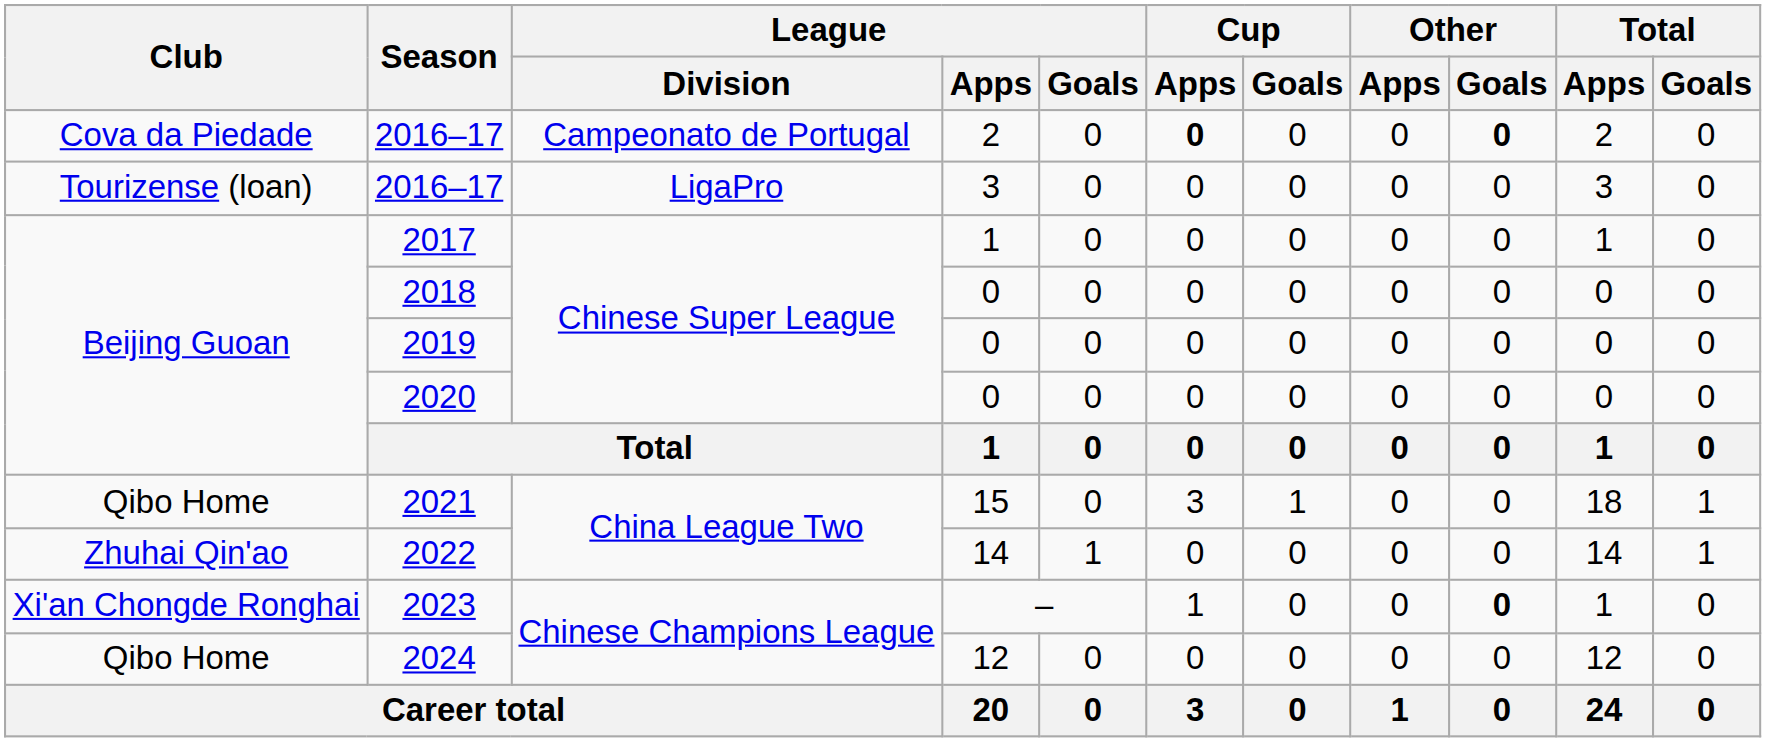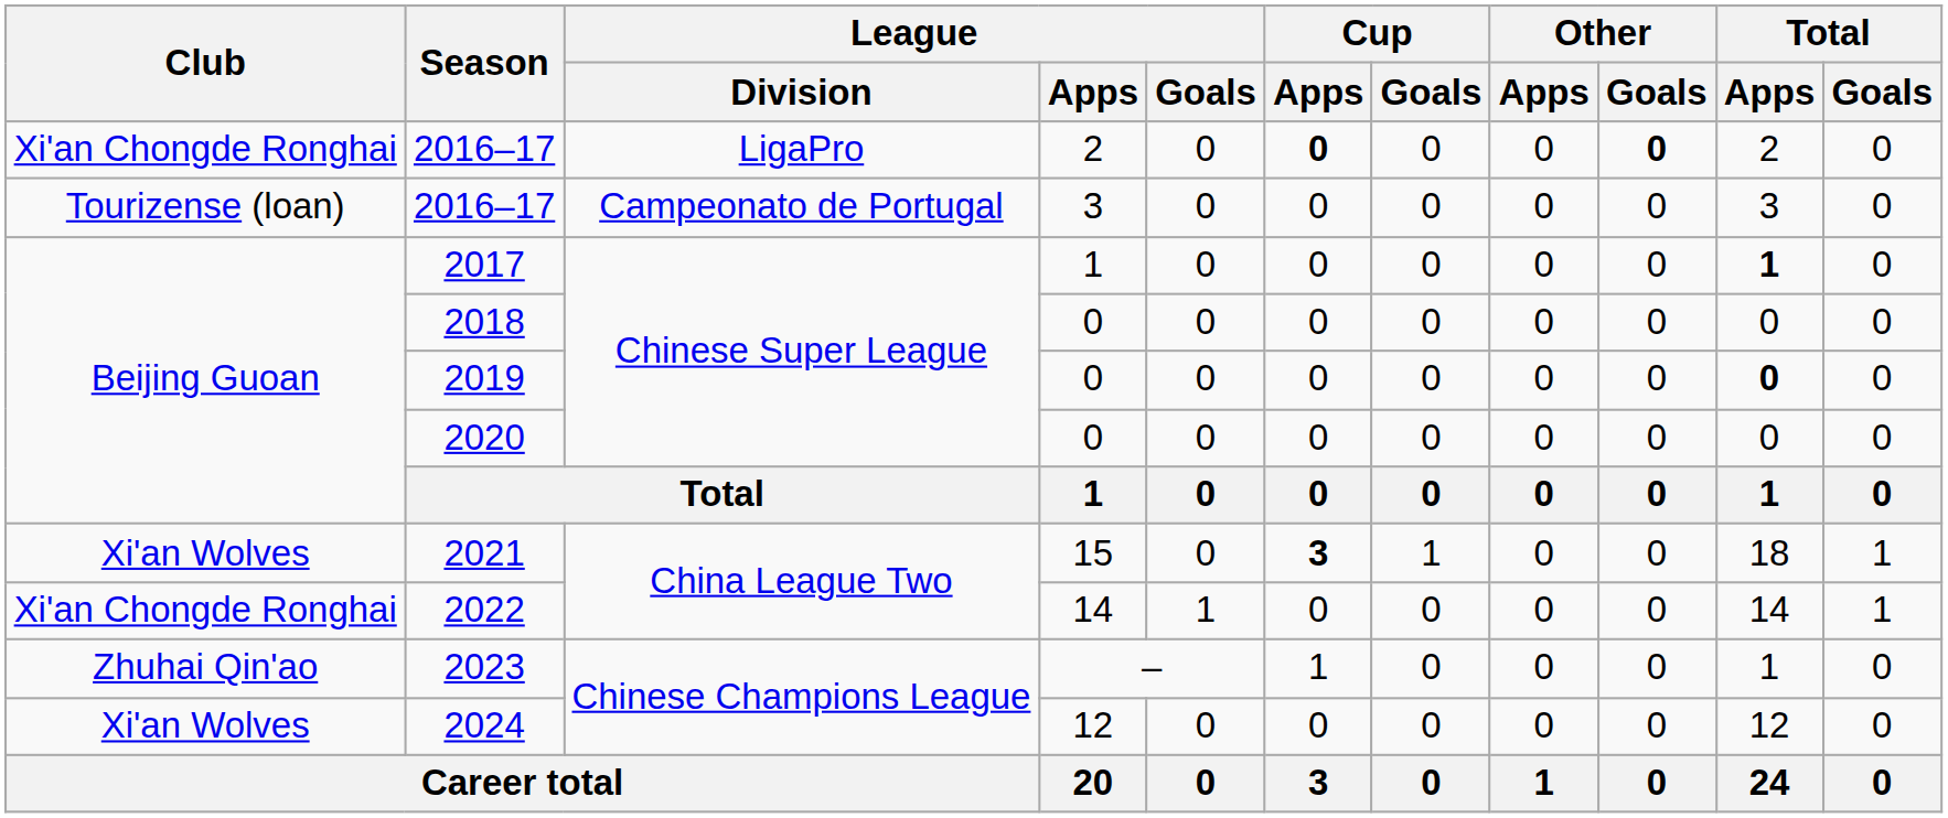2016–17 / 2 | Club: Cova da Piedade -> Xi'an Chongde Ronghai
2016–17 / 2 | League / Division: Campeonato de Portugal -> LigaPro
2016–17 / 3 | League / Division: LigaPro -> Campeonato de Portugal
2017 | Total / Apps: normal -> bold
2019 | Total / Apps: normal -> bold
2021 | Club: Qibo Home -> Xi'an Wolves
2021 | Cup / Apps: normal -> bold
2022 | Club: Zhuhai Qin'ao -> Xi'an Chongde Ronghai
2023 | Club: Xi'an Chongde Ronghai -> Zhuhai Qin'ao
2023 | Other / Goals: bold -> normal
2024 | Club: Qibo Home -> Xi'an Wolves
